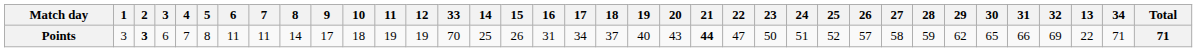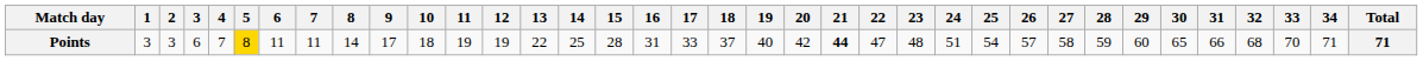columns swapped: 13 <-> 33
Points | 2: bold -> normal
Points | 5: no background -> gold background
Points | 15: 26 -> 28
Points | 17: 34 -> 33
Points | 20: 43 -> 42
Points | 23: 50 -> 48
Points | 25: 52 -> 54
Points | 29: 62 -> 60
Points | 32: 69 -> 68
